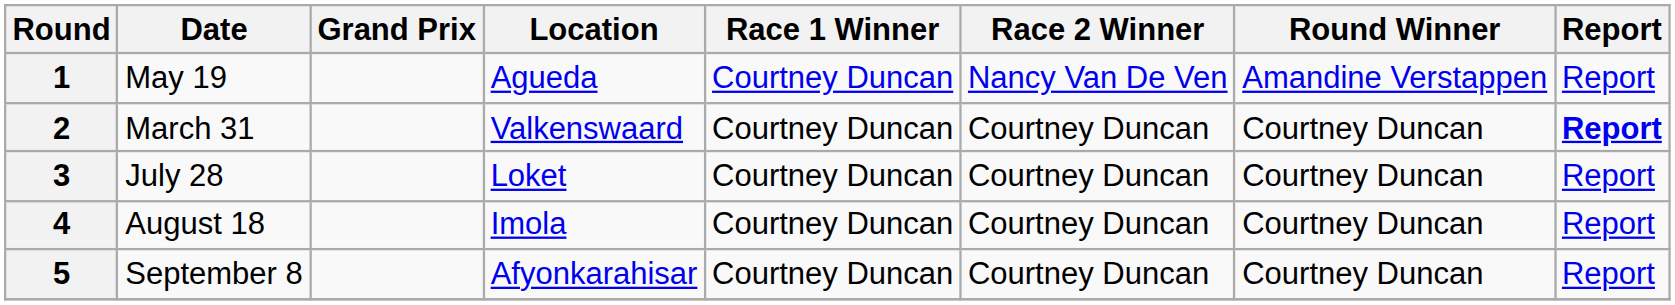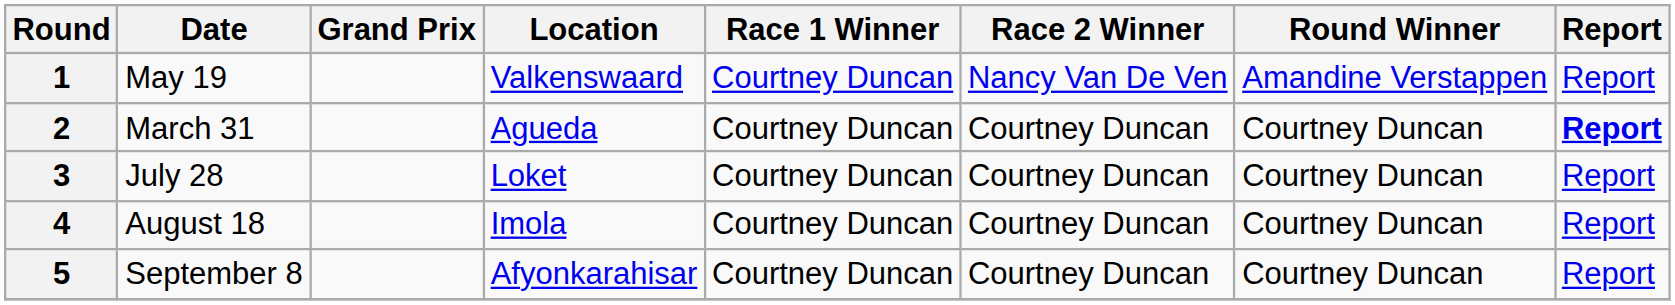1 | Location: Agueda -> Valkenswaard
2 | Location: Valkenswaard -> Agueda
